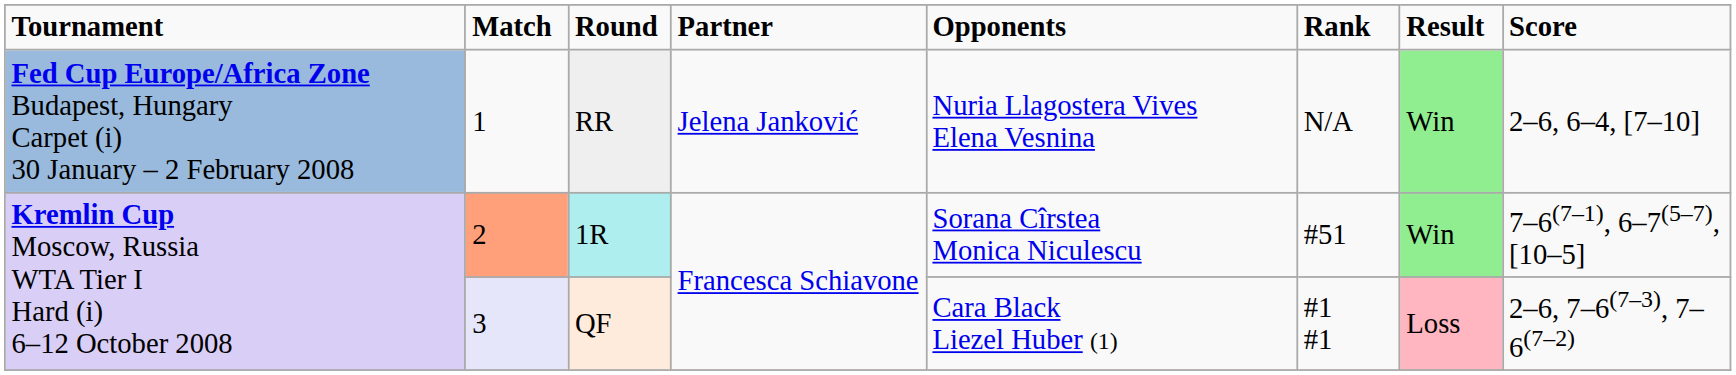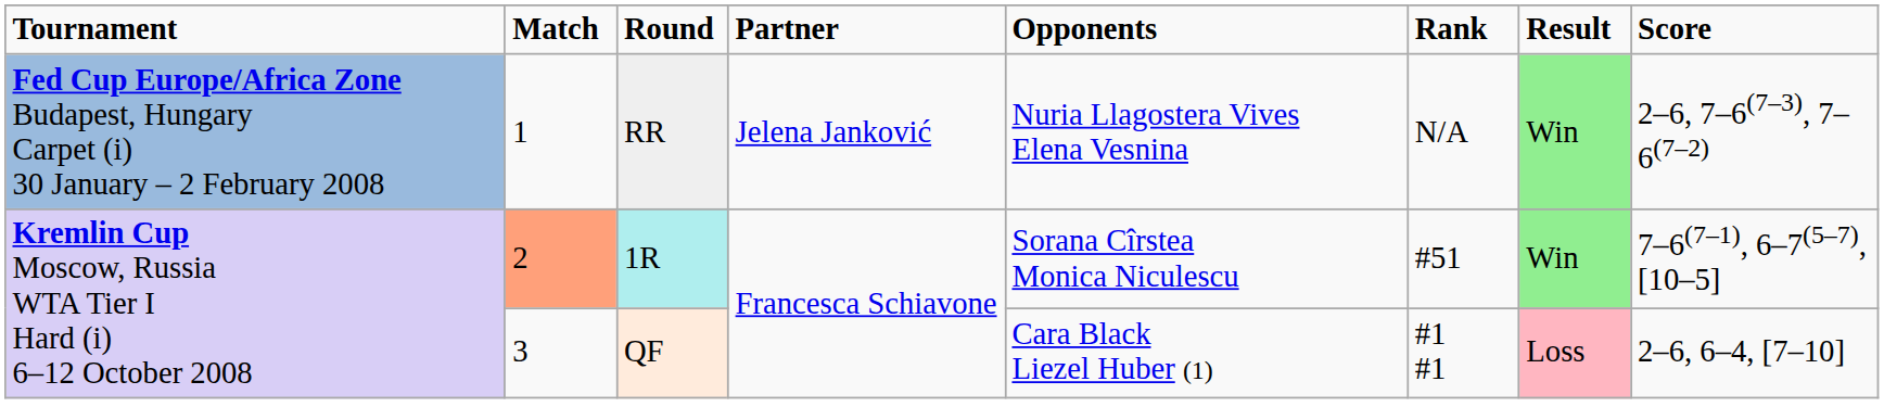RR | column 8: 2–6, 6–4, [7–10] -> 2–6, 7–6(7–3), 7–6(7–2)
QF | column 2: lavender background -> no background
QF | column 8: 2–6, 7–6(7–3), 7–6(7–2) -> 2–6, 6–4, [7–10]
